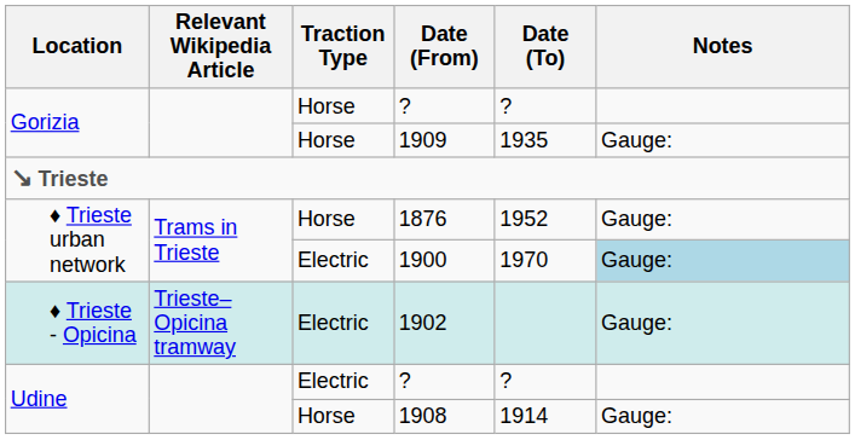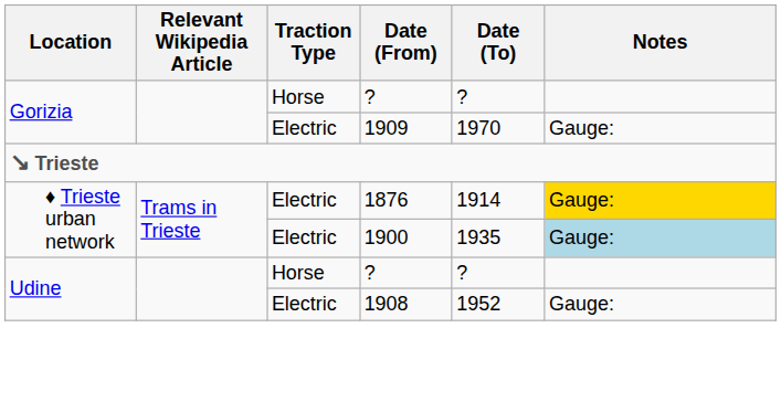1909 | Traction Type: Horse -> Electric
1909 | Date (To): 1935 -> 1970
1876 | Traction Type: Horse -> Electric
1876 | Date (To): 1952 -> 1914
1876 | Notes: no background -> gold background
1900 | Date (To): 1970 -> 1935
- row: ♦ Trieste - Opicina | Trieste–Opicina tramway | Electric | 1902 | Gauge:
Udine / ? | Traction Type: Electric -> Horse
1908 | Traction Type: Horse -> Electric
1908 | Date (To): 1914 -> 1952
